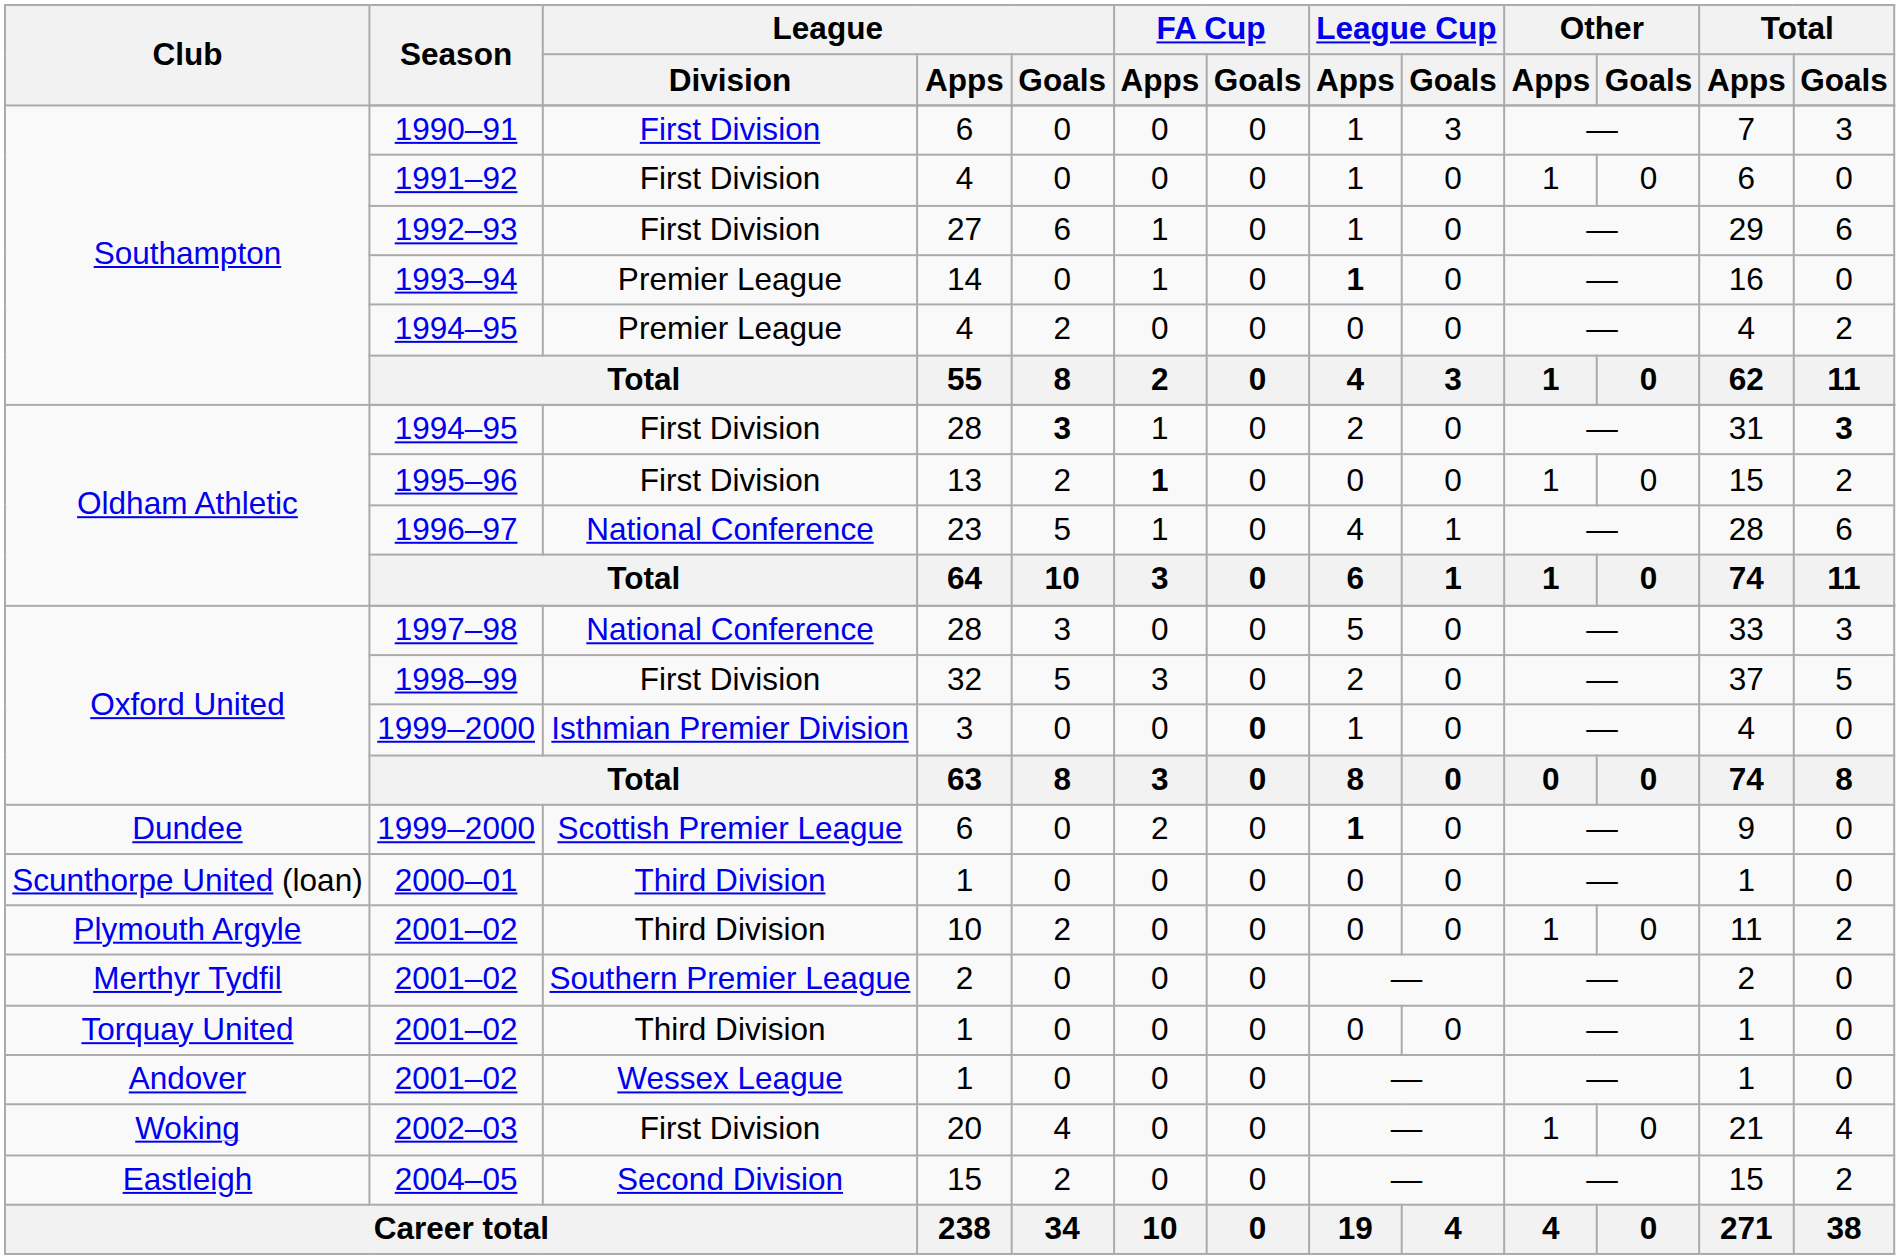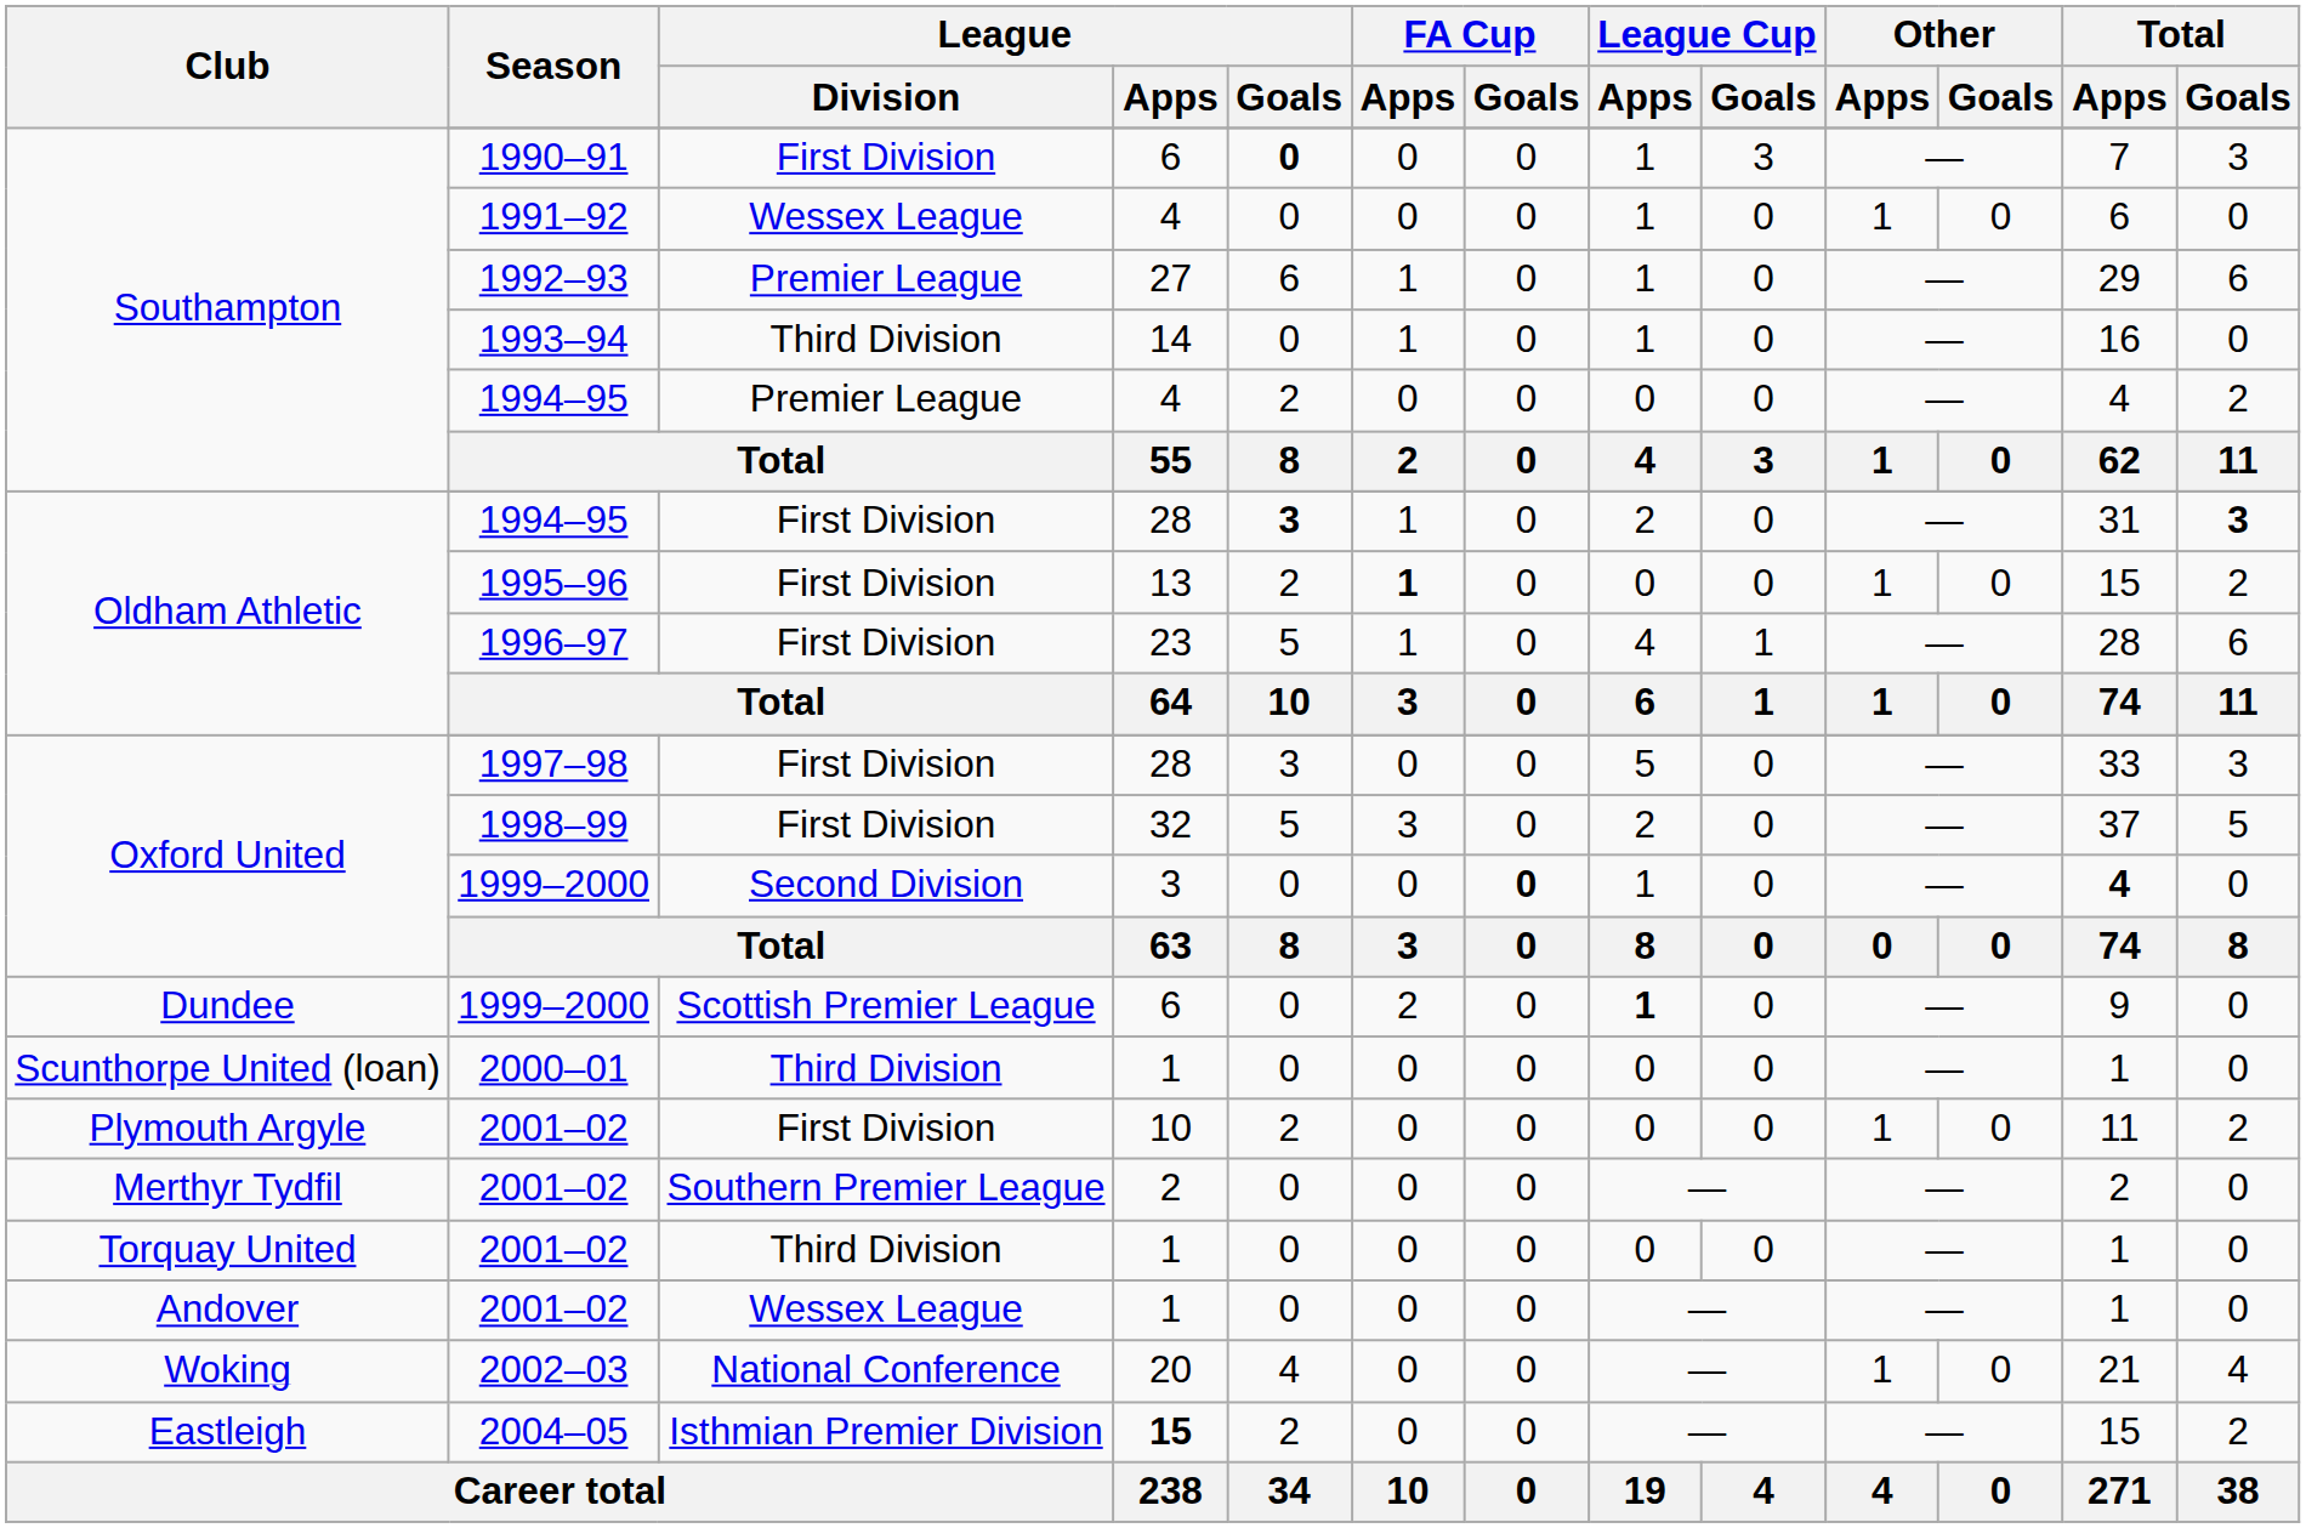1990–91 | League / Goals: normal -> bold
1991–92 | League / Division: First Division -> Wessex League
1992–93 | League / Division: First Division -> Premier League
1993–94 | League / Division: Premier League -> Third Division
1993–94 | League Cup / Apps: bold -> normal
1996–97 | League / Division: National Conference -> First Division
1997–98 | League / Division: National Conference -> First Division
Oxford United / 1999–2000 | League / Division: Isthmian Premier Division -> Second Division
Oxford United / 1999–2000 | Total / Apps: normal -> bold
Plymouth Argyle / 2001–02 | League / Division: Third Division -> First Division
2002–03 | League / Division: First Division -> National Conference
2004–05 | League / Division: Second Division -> Isthmian Premier Division
2004–05 | League / Apps: normal -> bold
